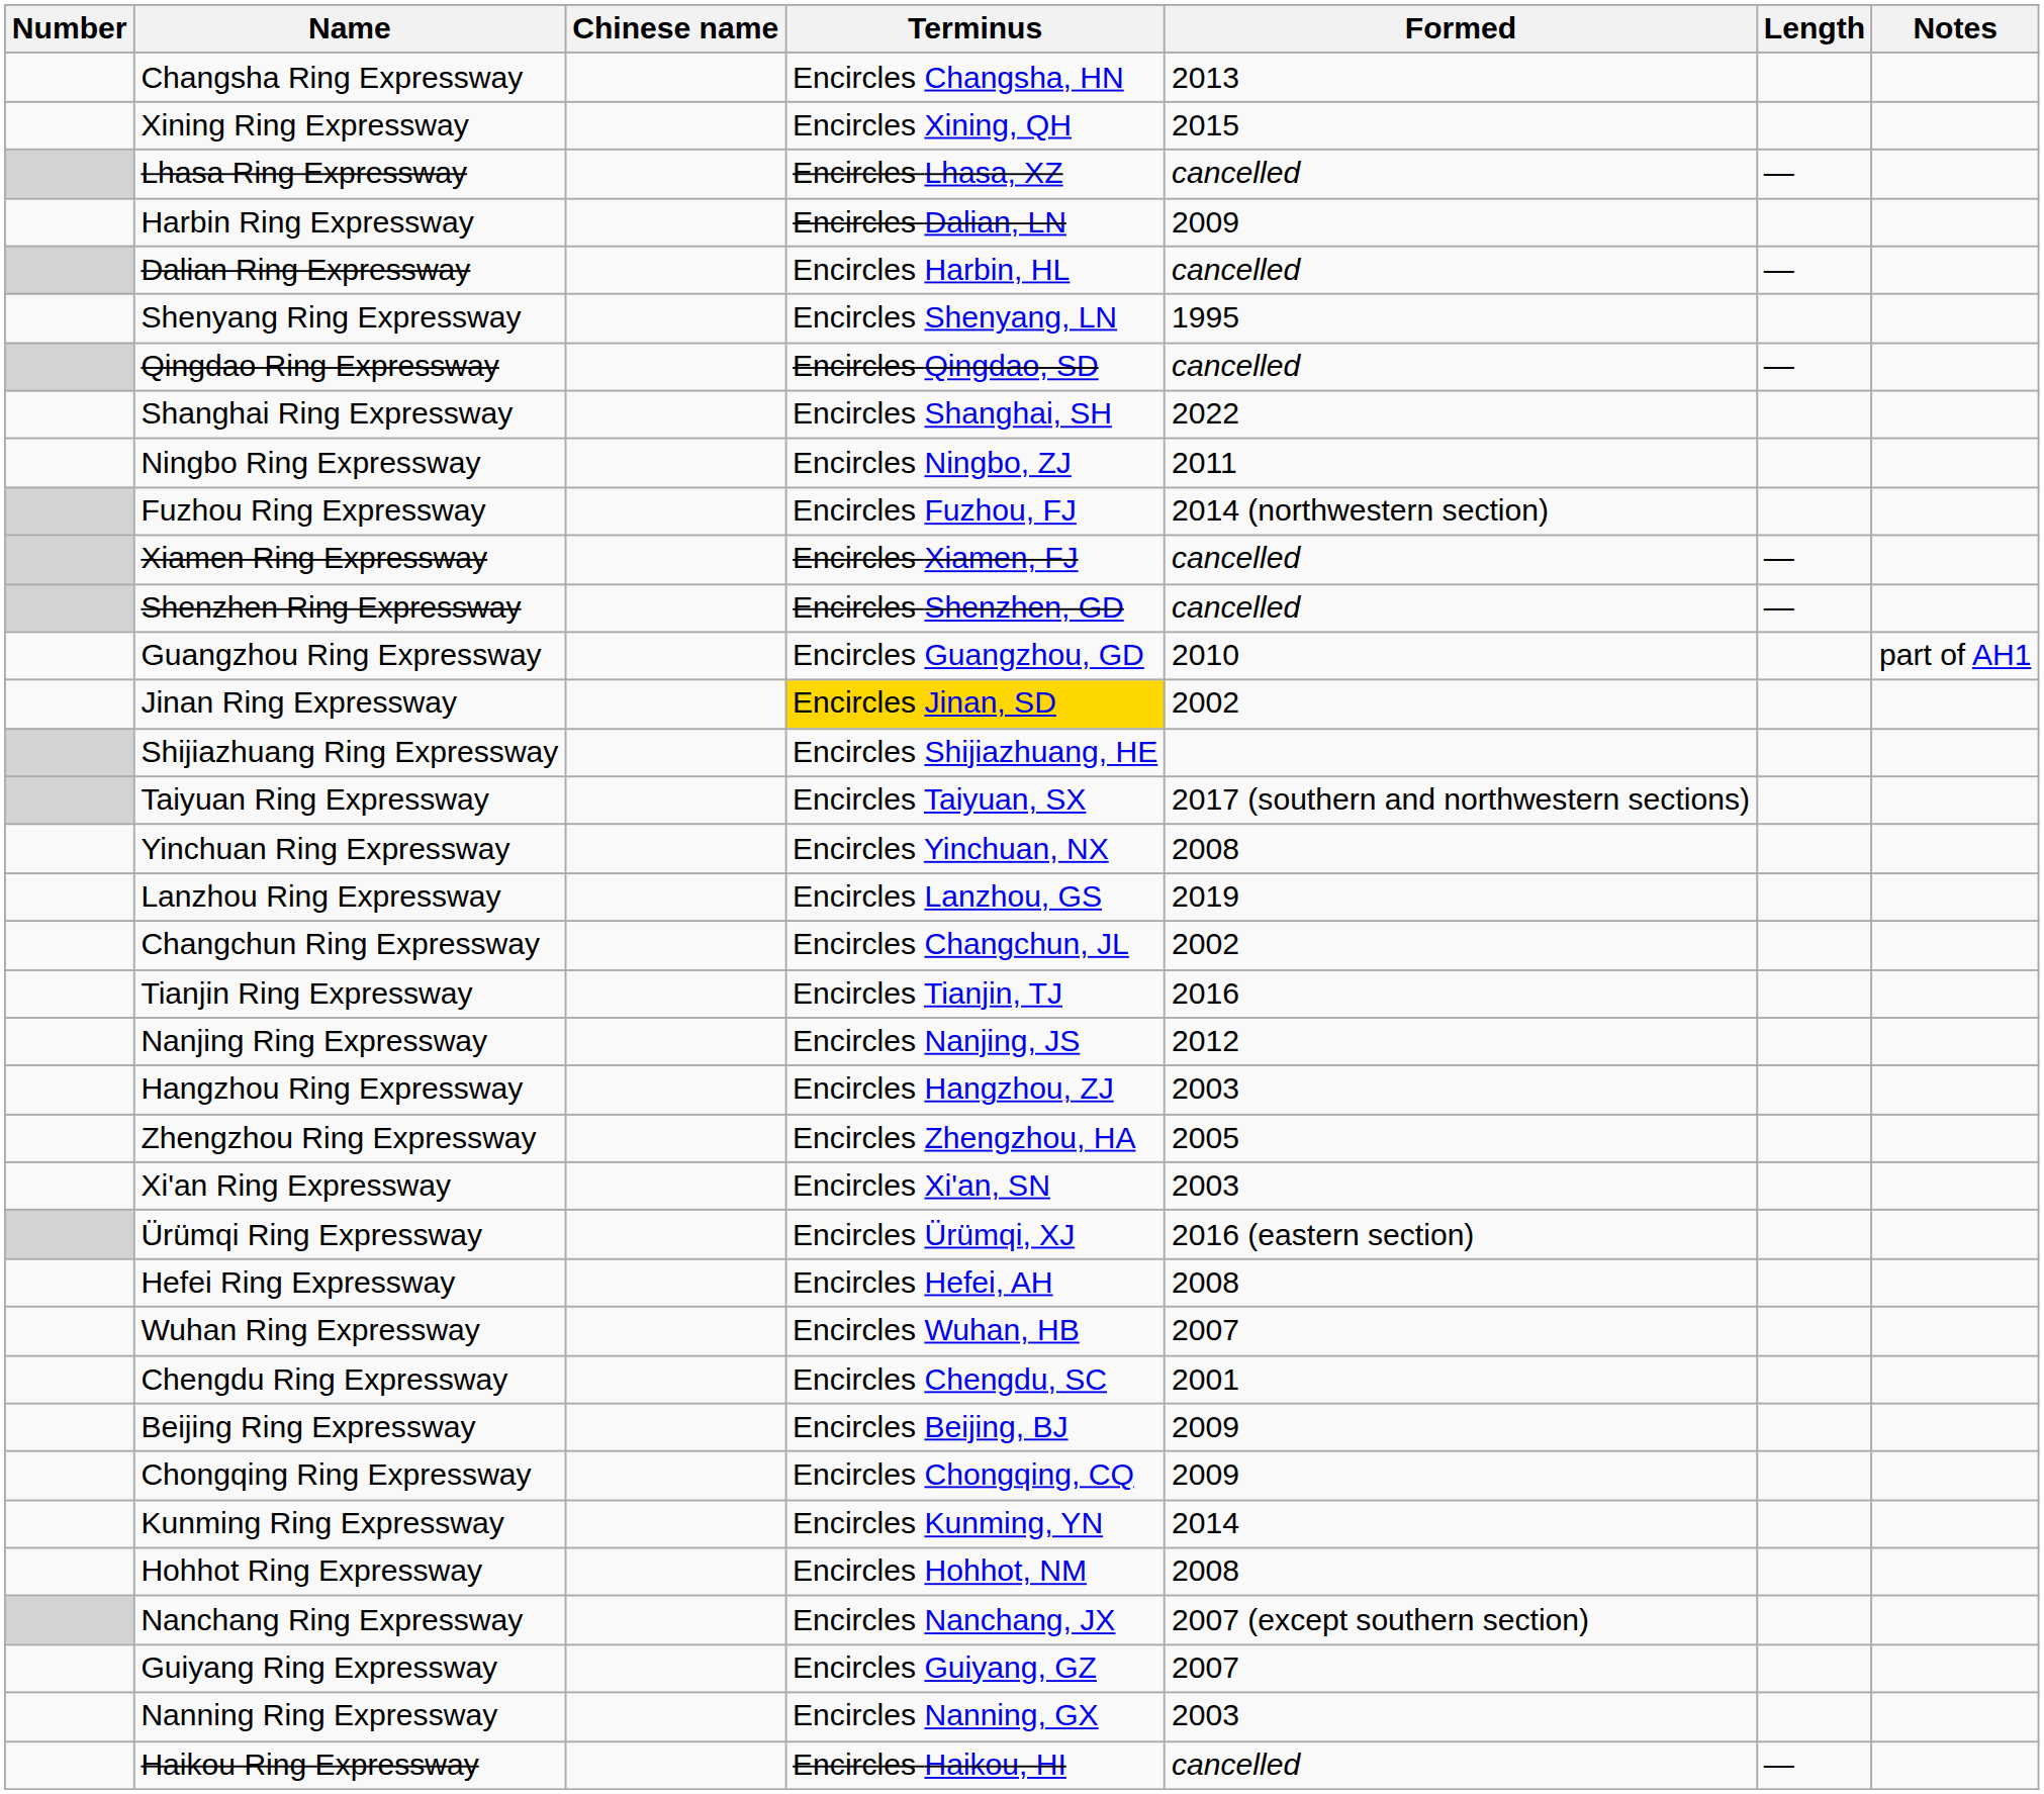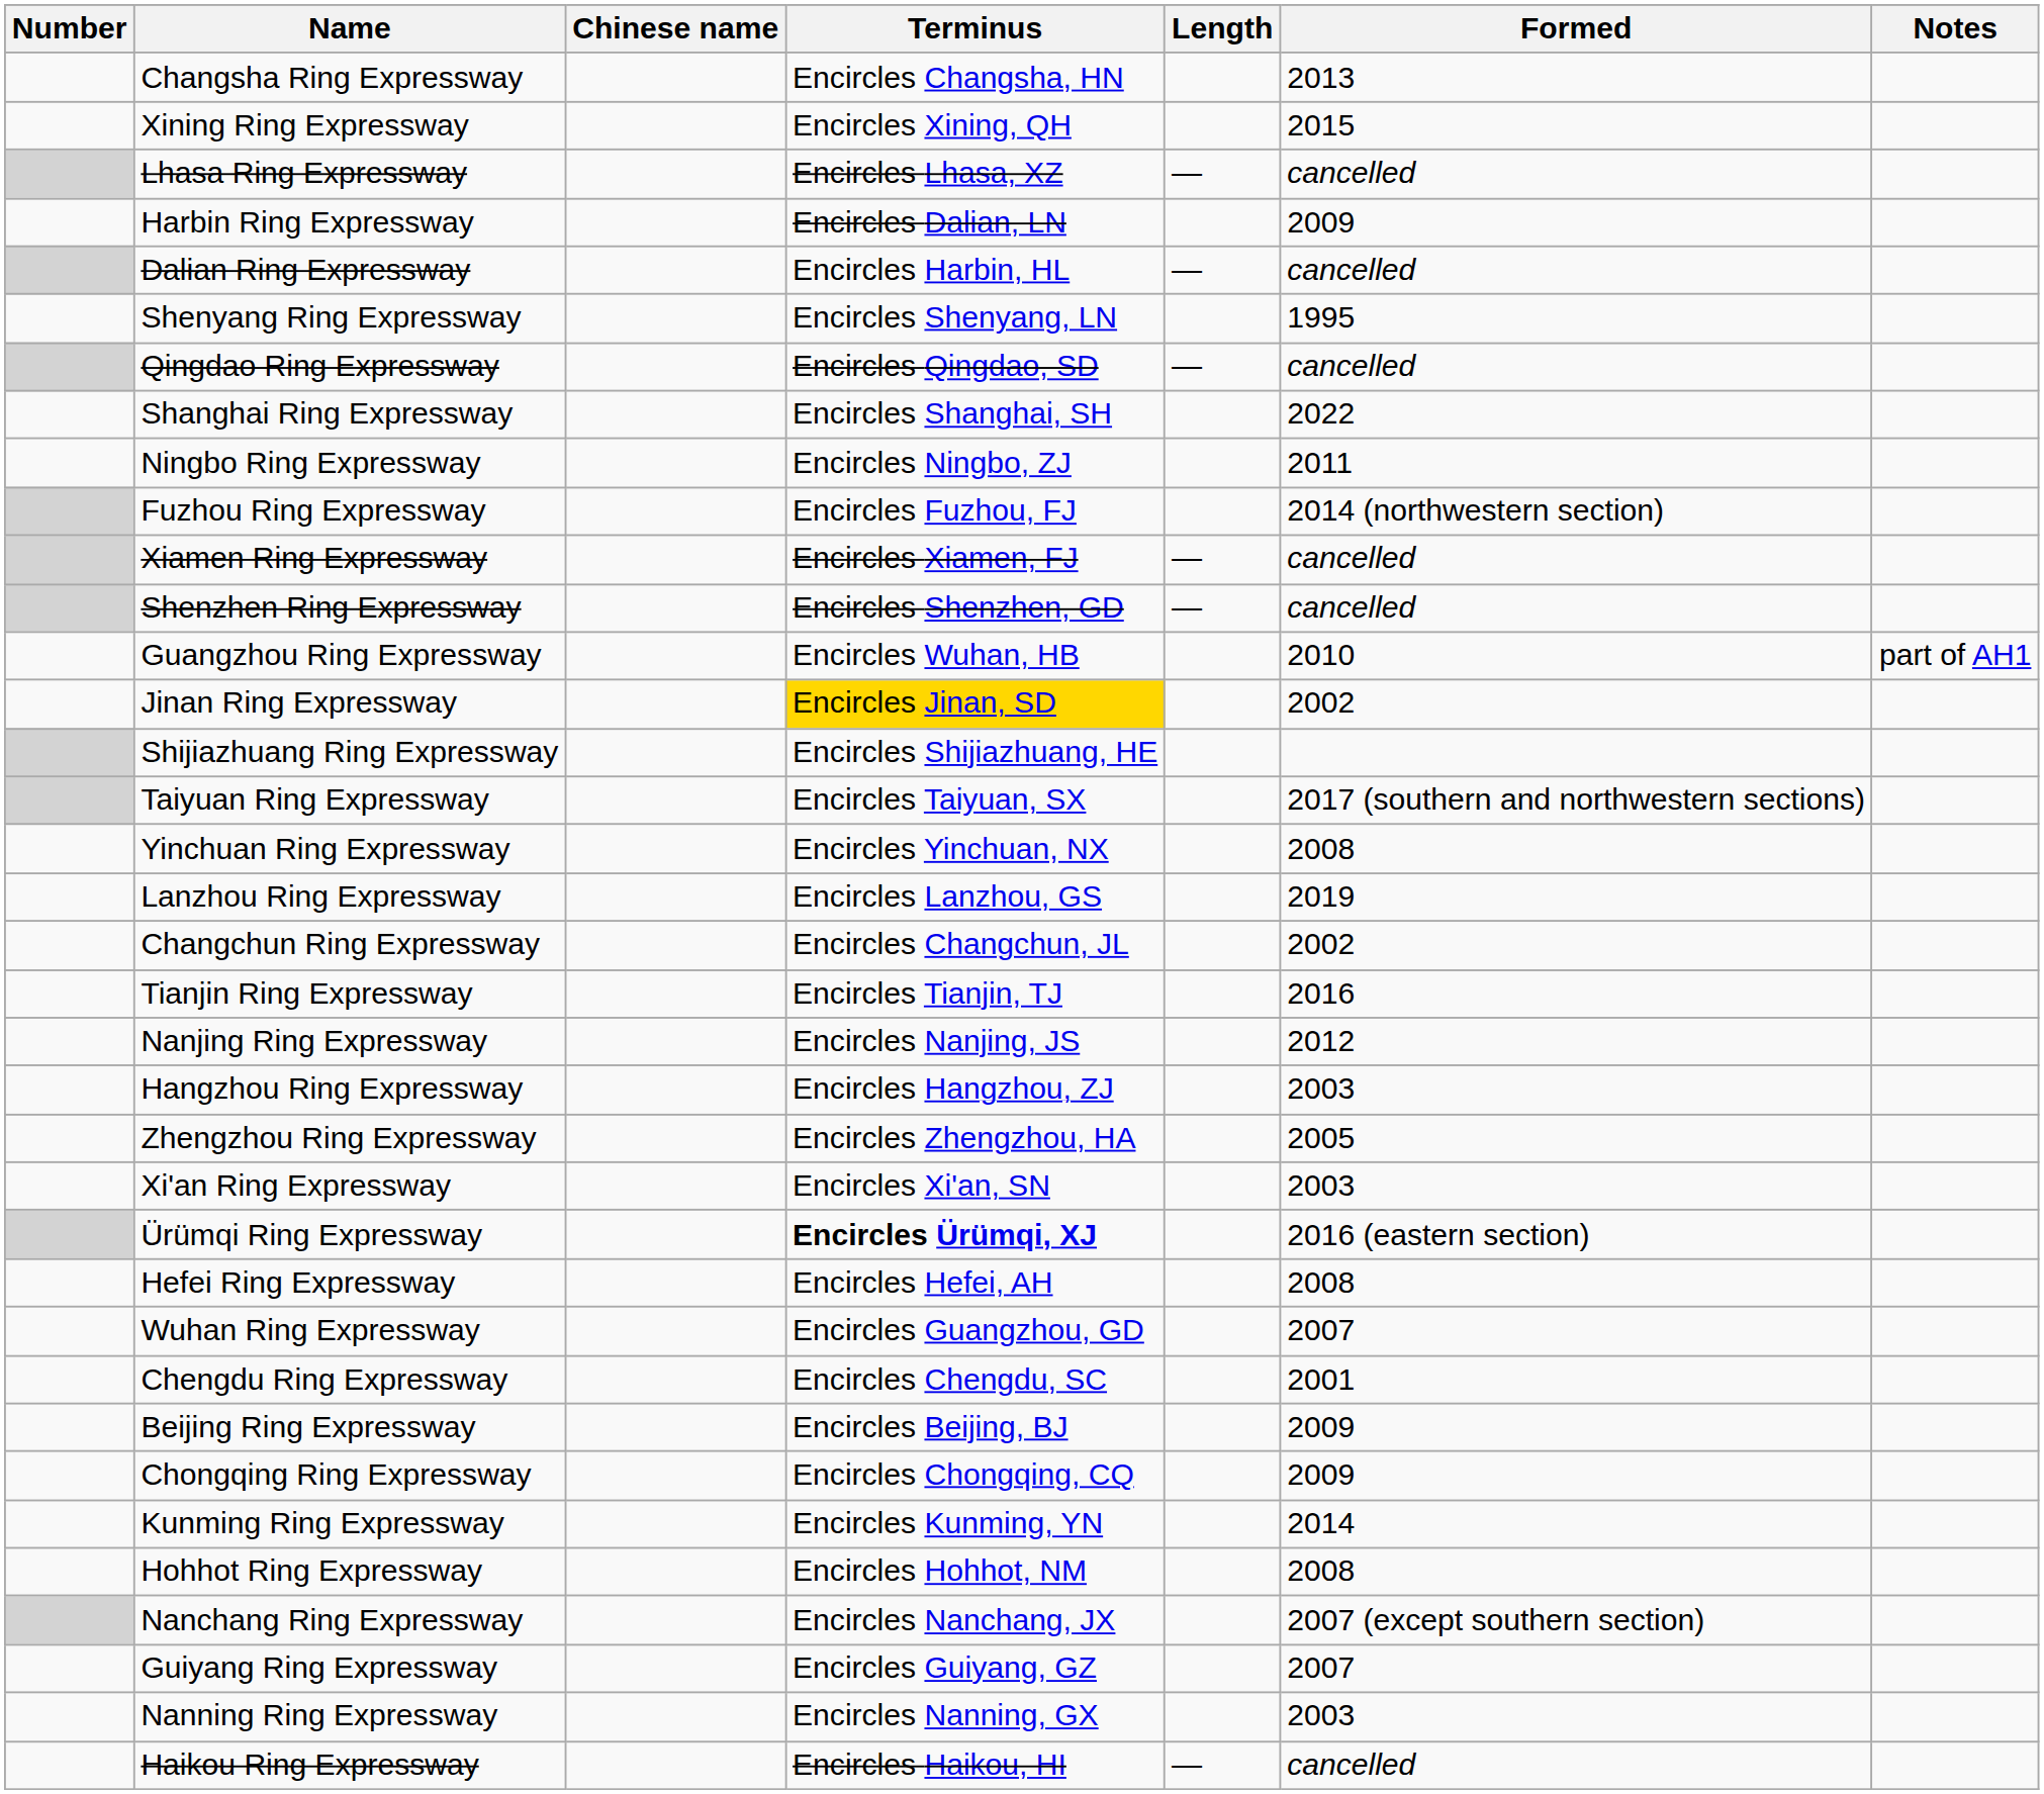columns swapped: Length <-> Formed
Guangzhou Ring Expressway | Terminus: Encircles Guangzhou, GD -> Encircles Wuhan, HB
Ürümqi Ring Expressway | Terminus: normal -> bold
Wuhan Ring Expressway | Terminus: Encircles Wuhan, HB -> Encircles Guangzhou, GD
